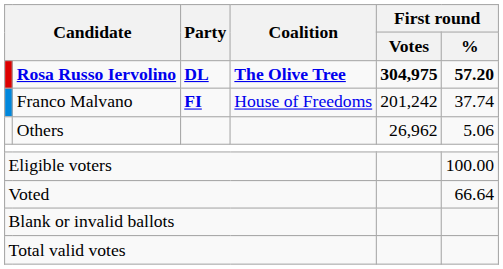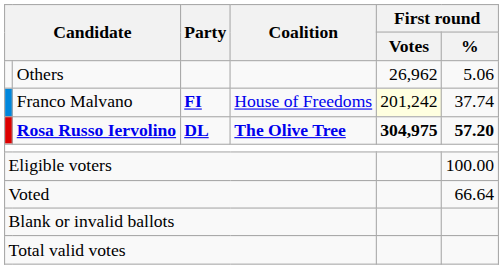rows swapped: Rosa Russo Iervolino <-> Others
Franco Malvano | First round / Votes: no background -> lightyellow background
